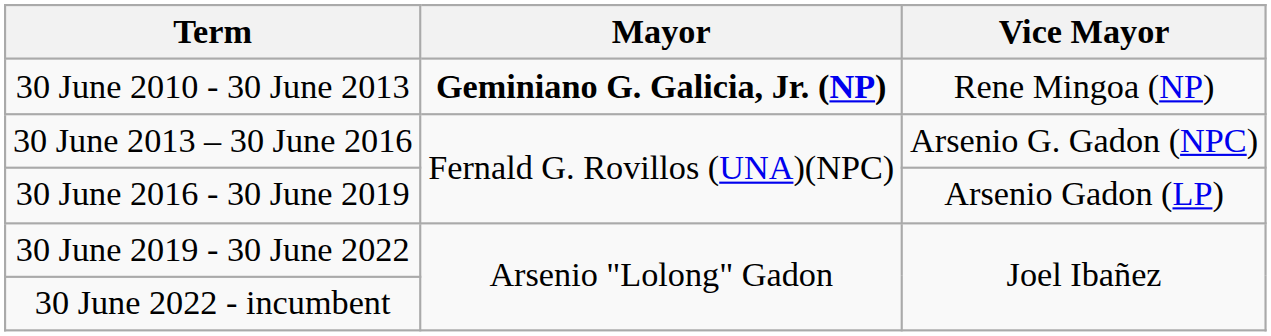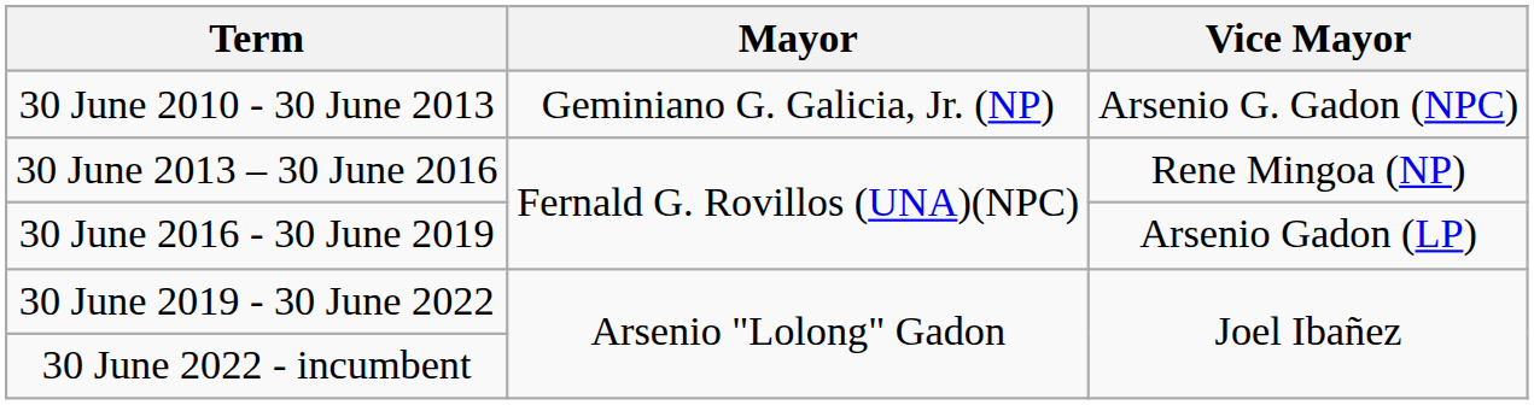30 June 2010 - 30 June 2013 | Mayor: bold -> normal
30 June 2010 - 30 June 2013 | Vice Mayor: Rene Mingoa (NP) -> Arsenio G. Gadon (NPC)
30 June 2013 – 30 June 2016 | Vice Mayor: Arsenio G. Gadon (NPC) -> Rene Mingoa (NP)
